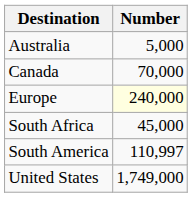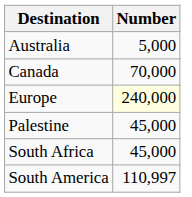+ row: Palestine | 45,000
- row: United States | 1,749,000
